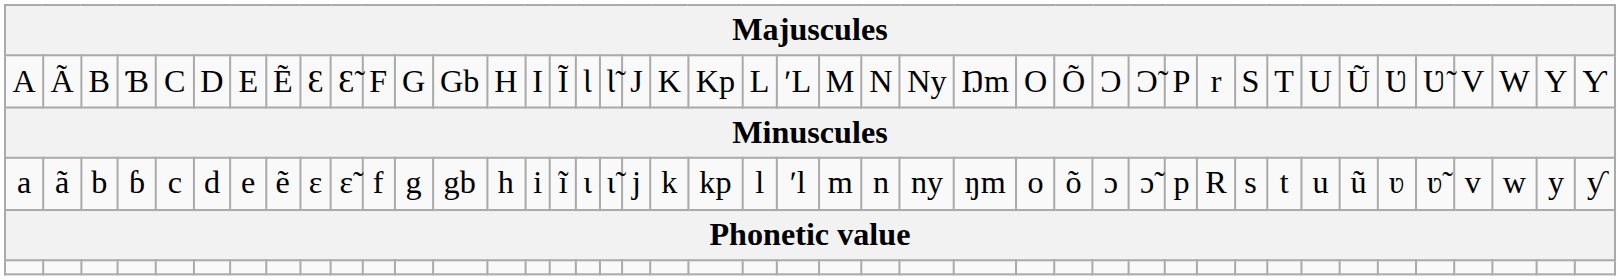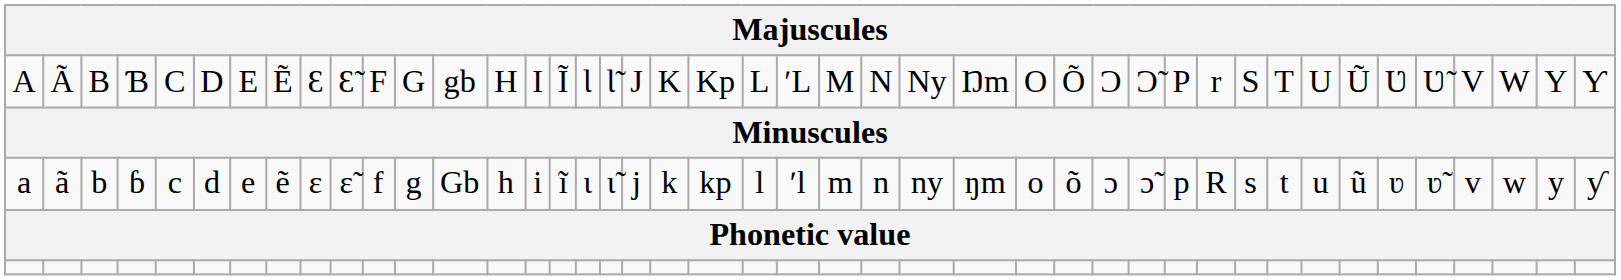A | column 13: Gb -> gb
a | column 13: gb -> Gb
